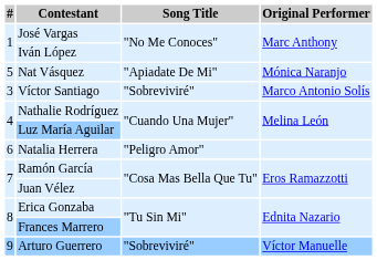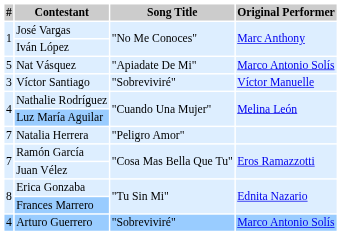Nat Vásquez | Original Performer: Mónica Naranjo -> Marco Antonio Solís
Víctor Santiago | Original Performer: Marco Antonio Solís -> Víctor Manuelle
Natalia Herrera | #: 6 -> 7
Arturo Guerrero | #: 9 -> 4
Arturo Guerrero | Original Performer: Víctor Manuelle -> Marco Antonio Solís
